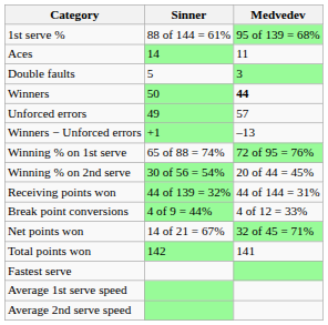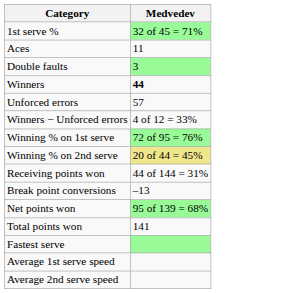- column: Sinner | 88 of 144 = 61% | 14 | 5 | 50 | 49 | +1 | 65 of 88 = 74% | 30 of 56 = 54% | 44 of 139 = 32% | 4 of 9 = 44% | 14 of 21 = 67% | 142
1st serve % | Medvedev: 95 of 139 = 68% -> 32 of 45 = 71%
Winners − Unforced errors | Medvedev: –13 -> 4 of 12 = 33%
Winning % on 2nd serve | Medvedev: no background -> khaki background
Break point conversions | Medvedev: 4 of 12 = 33% -> –13
Net points won | Medvedev: 32 of 45 = 71% -> 95 of 139 = 68%
